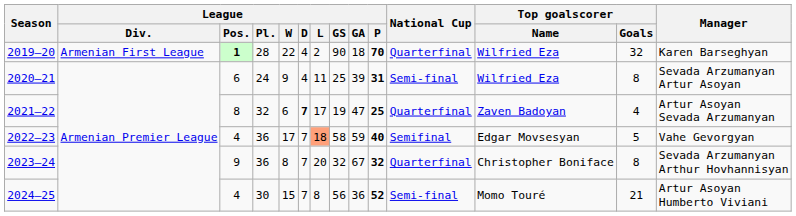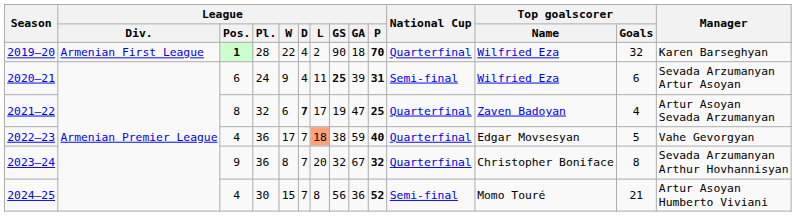2020–21 | League / GS: normal -> bold
2020–21 | Top goalscorer / Goals: 8 -> 6
2022–23 | League / GS: 58 -> 38
2022–23 | National Cup: Semifinal -> Quarterfinal
